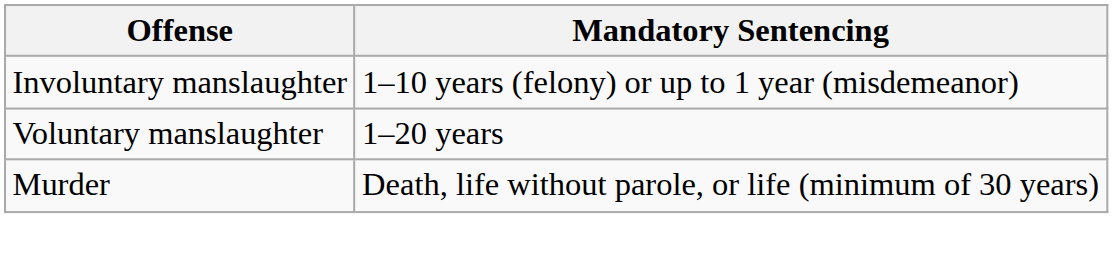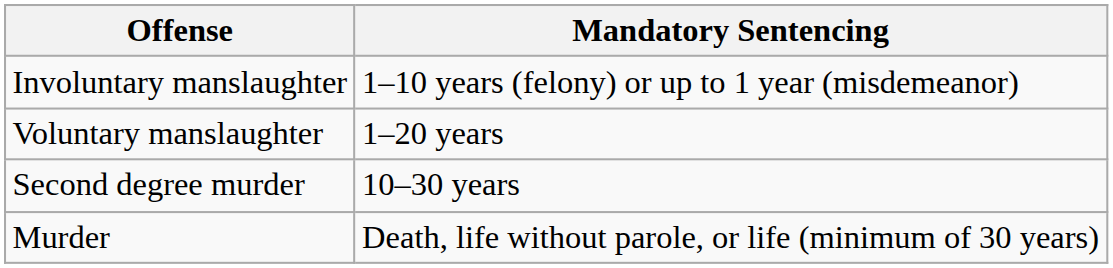+ row: Second degree murder | 10–30 years
